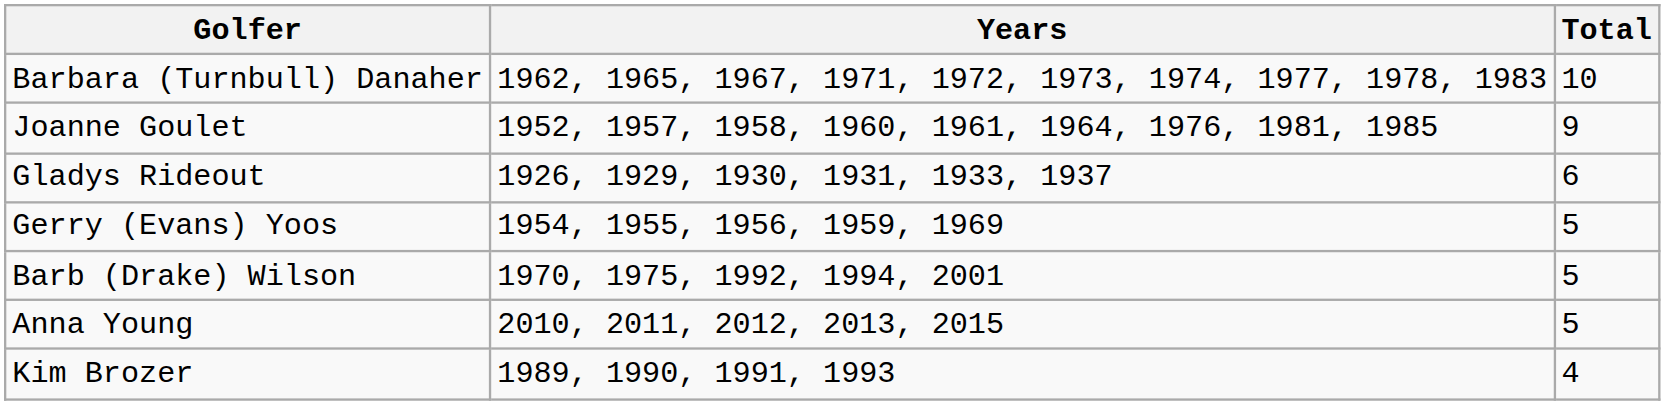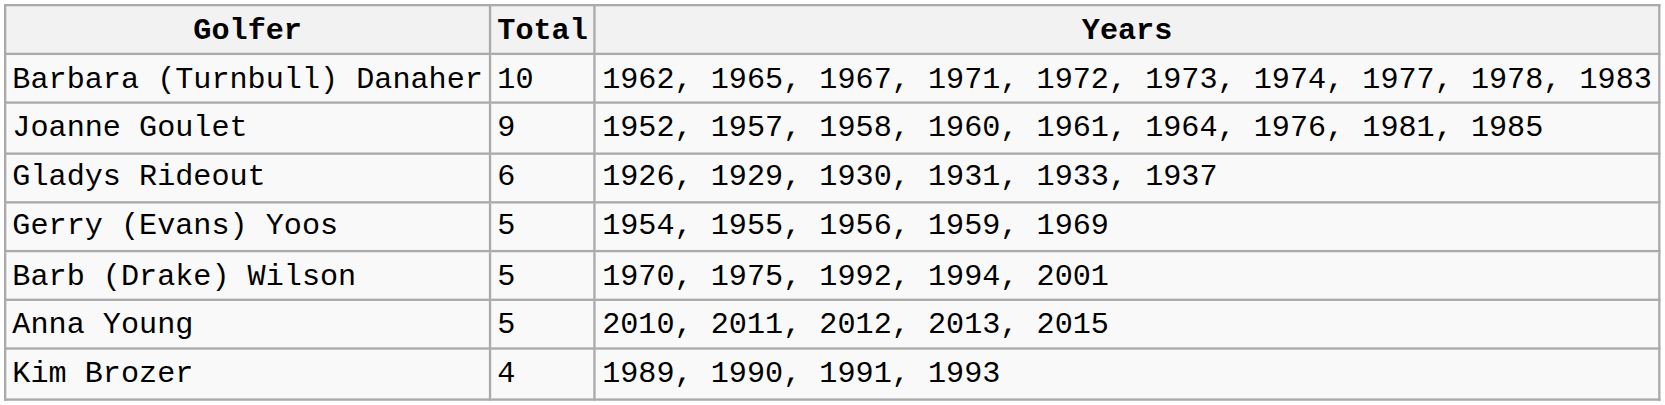columns swapped: Total <-> Years
